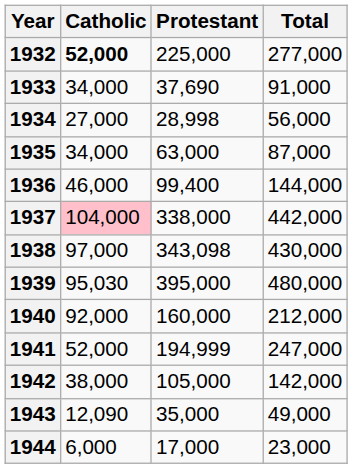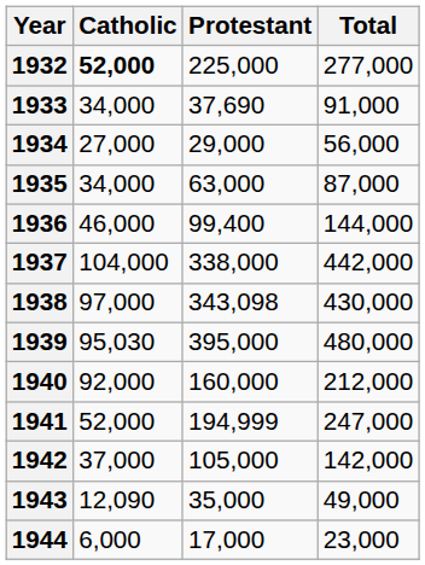1934 | Protestant: 28,998 -> 29,000
1937 | Catholic: pink background -> no background
1942 | Catholic: 38,000 -> 37,000
